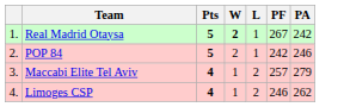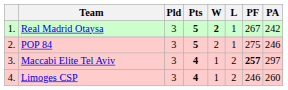+ column: Pld | 3 | 3 | 3 | 3
POP 84 | PF: 242 -> 275
Maccabi Elite Tel Aviv | PF: normal -> bold
Maccabi Elite Tel Aviv | PA: 279 -> 297
Limoges CSP | PA: 262 -> 260
